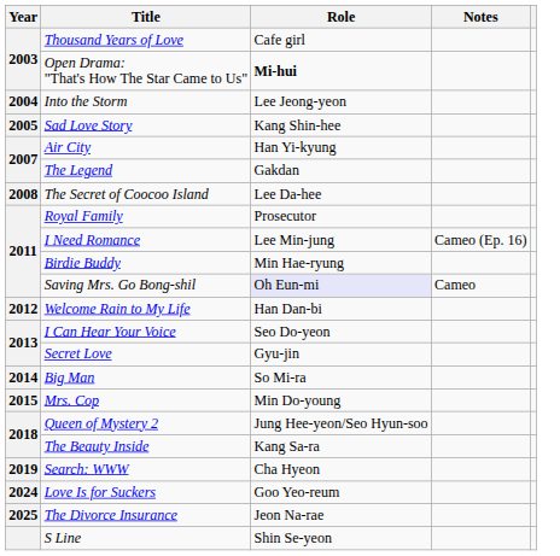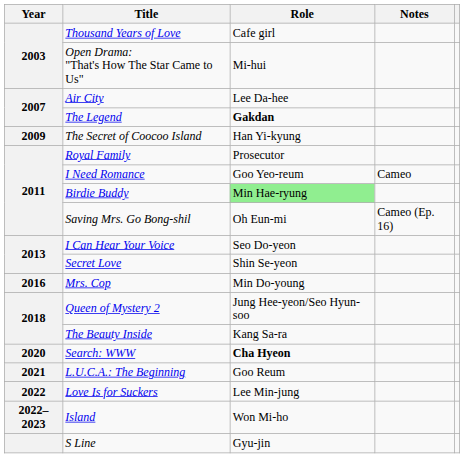Open Drama: "That's How The Star Came to Us" | Role: bold -> normal
- row: 2004 | Into the Storm | Lee Jeong-yeon
- row: 2005 | Sad Love Story | Kang Shin-hee
Air City | Role: Han Yi-kyung -> Lee Da-hee
The Legend | Role: normal -> bold
The Secret of Coocoo Island | Year: 2008 -> 2009
The Secret of Coocoo Island | Role: Lee Da-hee -> Han Yi-kyung
I Need Romance | Role: Lee Min-jung -> Goo Yeo-reum
I Need Romance | Notes: Cameo (Ep. 16) -> Cameo
Birdie Buddy | Role: no background -> lightgreen background
Saving Mrs. Go Bong-shil | Role: lavender background -> no background
Saving Mrs. Go Bong-shil | Notes: Cameo -> Cameo (Ep. 16)
- row: 2012 | Welcome Rain to My Life | Han Dan-bi
Secret Love | Role: Gyu-jin -> Shin Se-yeon
- row: 2014 | Big Man | So Mi-ra
Mrs. Cop | Year: 2015 -> 2016
Search: WWW | Year: 2019 -> 2020
Search: WWW | Role: normal -> bold
+ row: 2021 | L.U.C.A.: The Beginning | Goo Reum
Love Is for Suckers | Year: 2024 -> 2022
Love Is for Suckers | Role: Goo Yeo-reum -> Lee Min-jung
+ row: 2022–2023 | Island | Won Mi-ho
- row: 2025 | The Divorce Insurance | Jeon Na-rae
S Line | Role: Shin Se-yeon -> Gyu-jin
